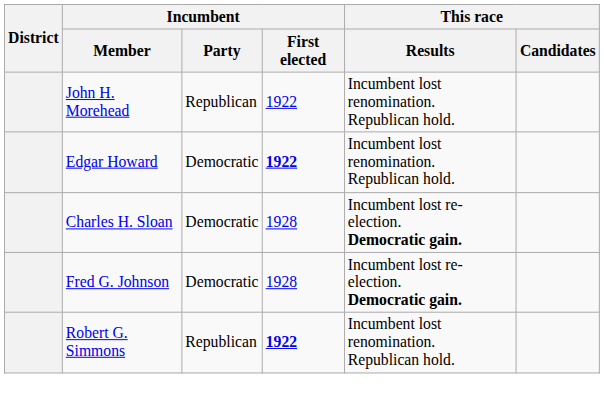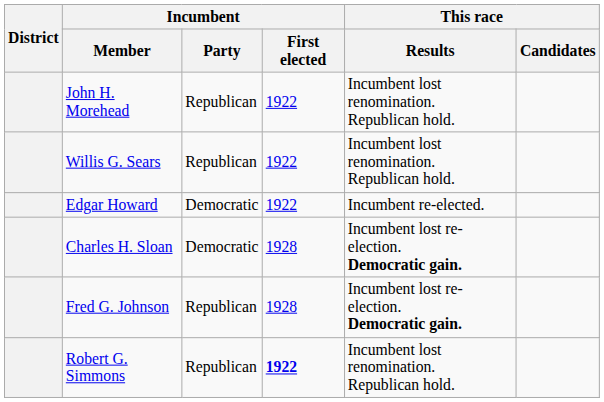+ row: Willis G. Sears | Republican | 1922 | Incumbent lost renomination. Republican hold.
Edgar Howard | Incumbent / First elected: bold -> normal
Edgar Howard | This race / Results: Incumbent lost renomination. Republican hold. -> Incumbent re-elected.
Fred G. Johnson | Incumbent / Party: Democratic -> Republican
